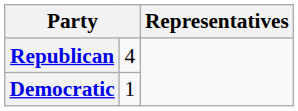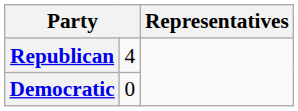Democratic | column 2: 1 -> 0
